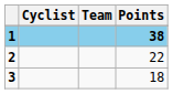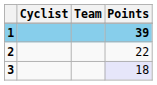1 | Points: 38 -> 39
3 | Points: no background -> lavender background
